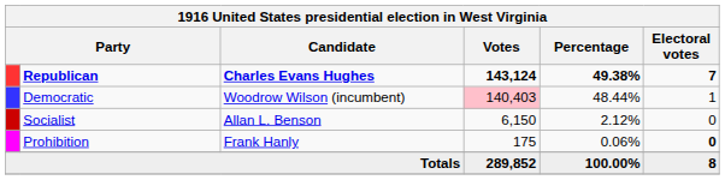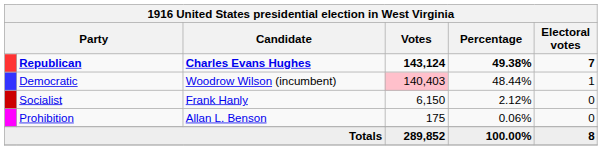Socialist | Candidate: Allan L. Benson -> Frank Hanly
Prohibition | Candidate: Frank Hanly -> Allan L. Benson
Prohibition | Electoral votes: bold -> normal
